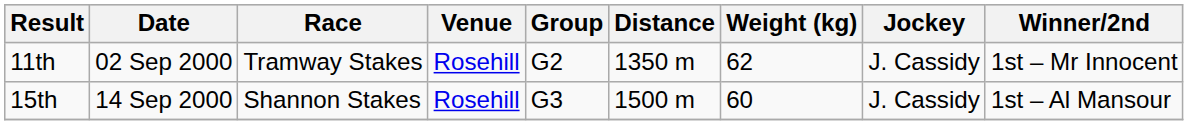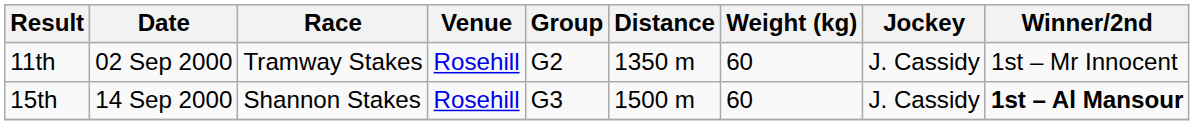11th | Weight (kg): 62 -> 60
15th | Winner/2nd: normal -> bold
